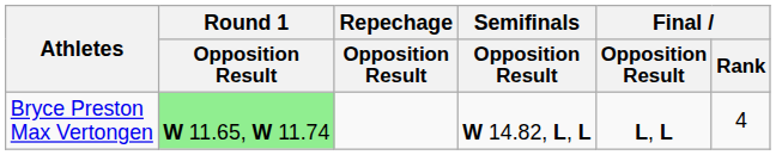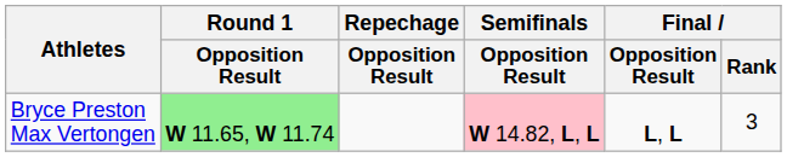Bryce Preston Max Vertongen | Semifinals / Opposition Result: no background -> pink background
Bryce Preston Max Vertongen | Final / Rank: 4 -> 3
